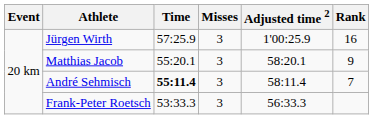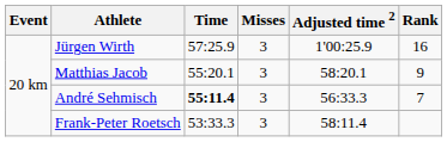André Sehmisch | Adjusted time 2: 58:11.4 -> 56:33.3
Frank-Peter Roetsch | Adjusted time 2: 56:33.3 -> 58:11.4
